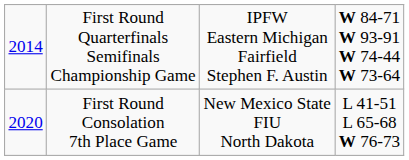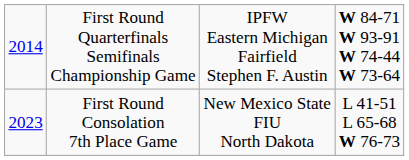First Round Consolation 7th Place Game | column 1: 2020 -> 2023
